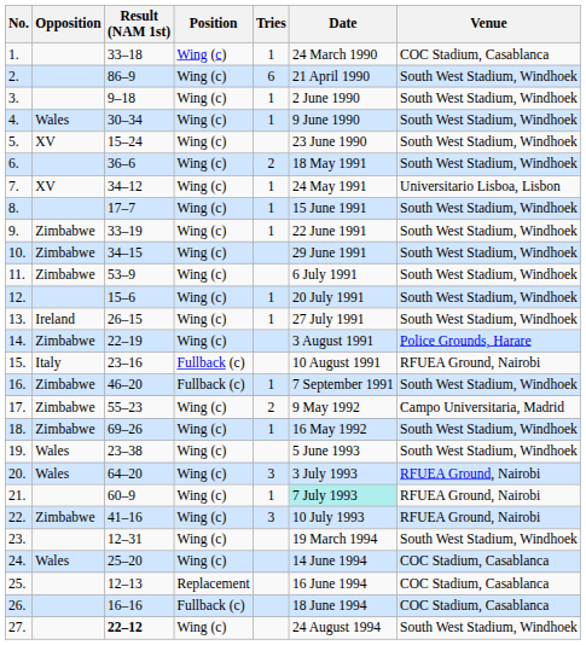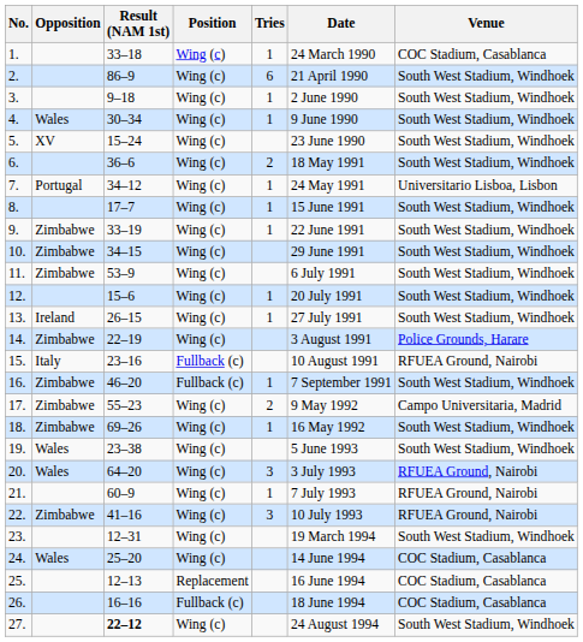7. | Opposition: XV -> Portugal
21. | Date: paleturquoise background -> no background
